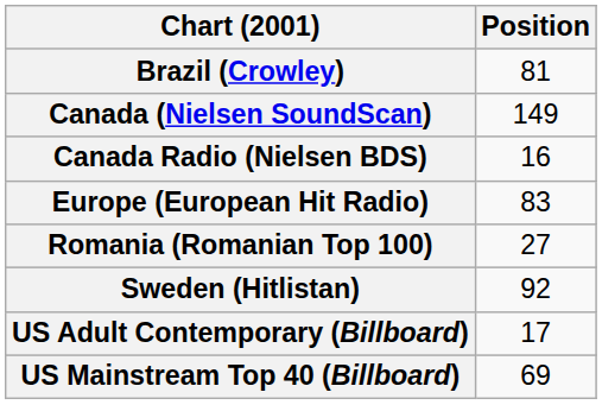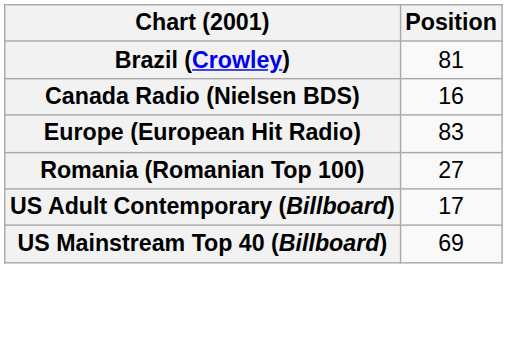- row: Canada (Nielsen SoundScan) | 149
- row: Sweden (Hitlistan) | 92
